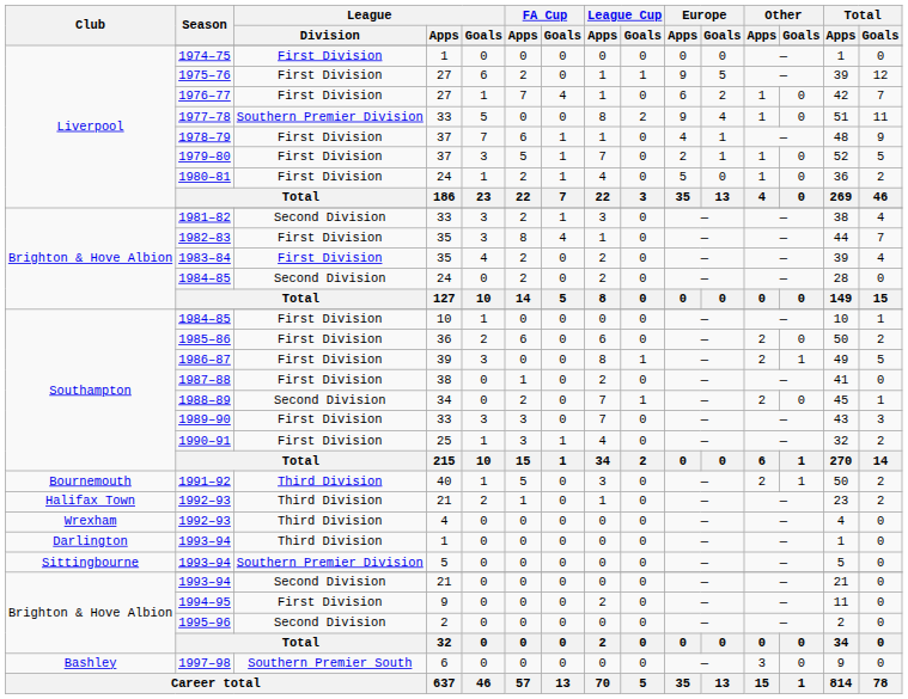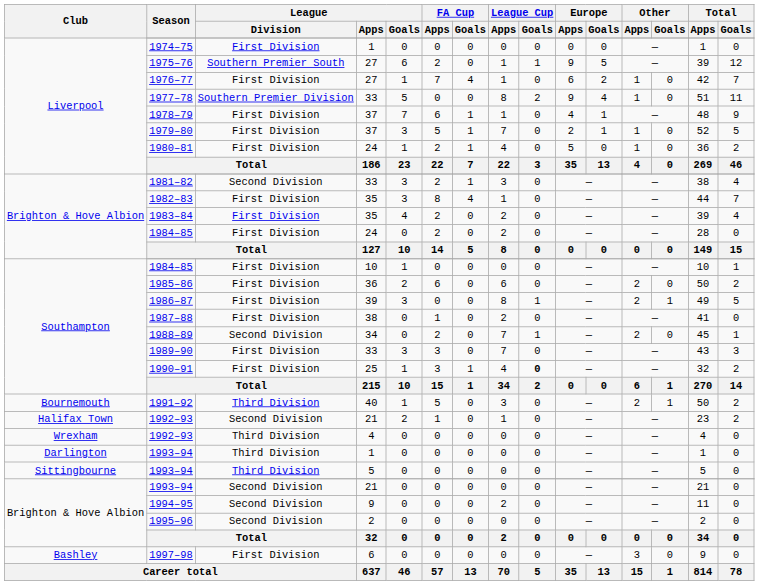1975–76 | League / Division: First Division -> Southern Premier South
Brighton & Hove Albion / 1984–85 | League / Division: Second Division -> First Division
1990–91 | League Cup / Goals: normal -> bold
Halifax Town / 1992–93 | League / Division: Third Division -> Second Division
Sittingbourne / 1993–94 | League / Division: Southern Premier Division -> Third Division
1994–95 | League / Division: First Division -> Second Division
1997–98 | League / Division: Southern Premier South -> First Division
